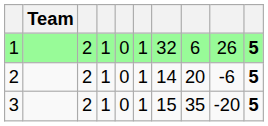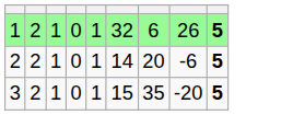- column: Team
